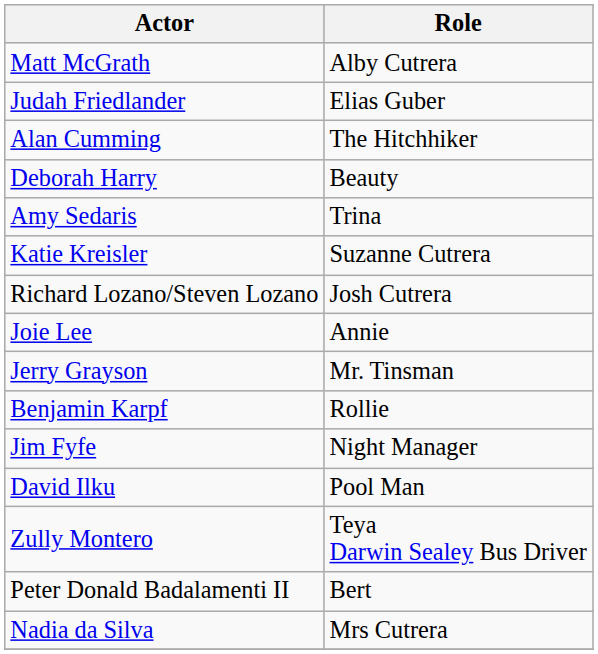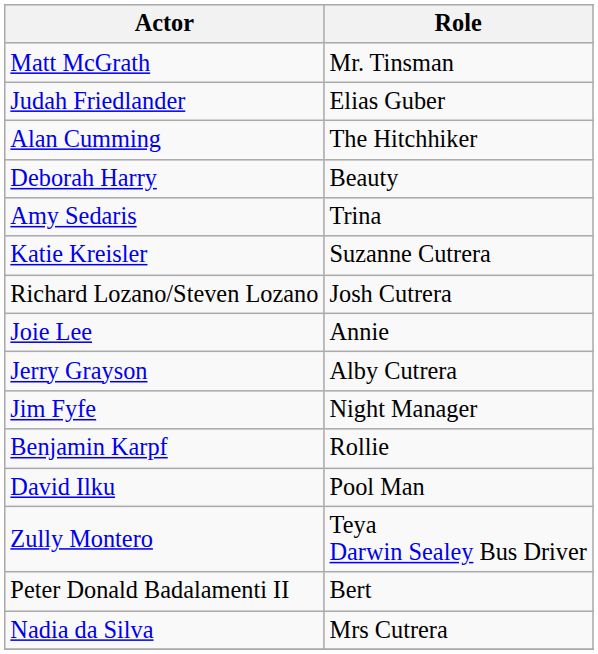Matt McGrath | Role: Alby Cutrera -> Mr. Tinsman
Jerry Grayson | Role: Mr. Tinsman -> Alby Cutrera
rows swapped: Benjamin Karpf <-> Jim Fyfe
